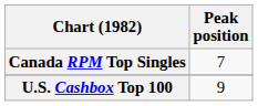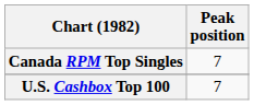U.S. Cashbox Top 100 | Peak position: 9 -> 7
